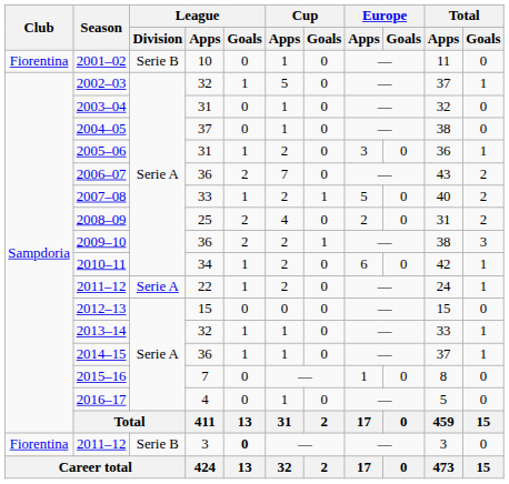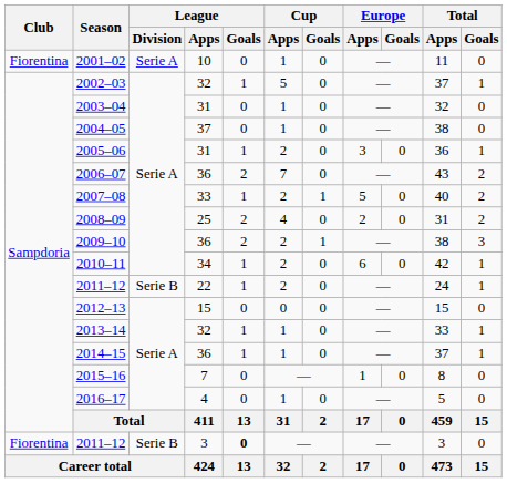2001–02 | League / Division: Serie B -> Serie A
2011–12 / 22 | League / Division: Serie A -> Serie B
